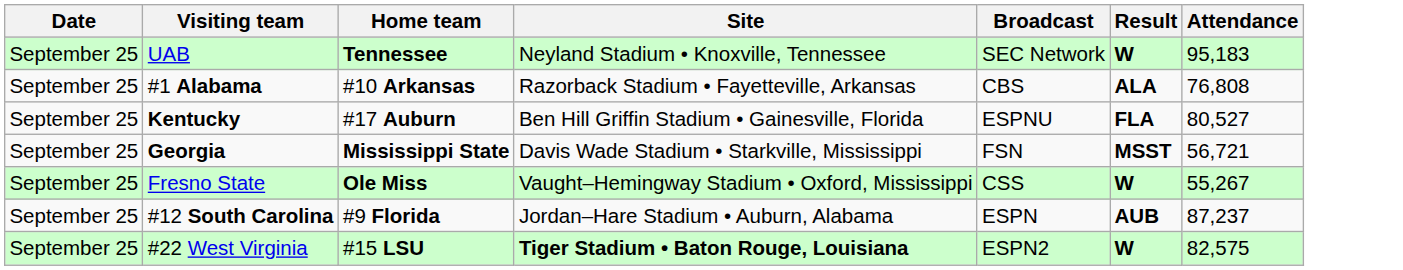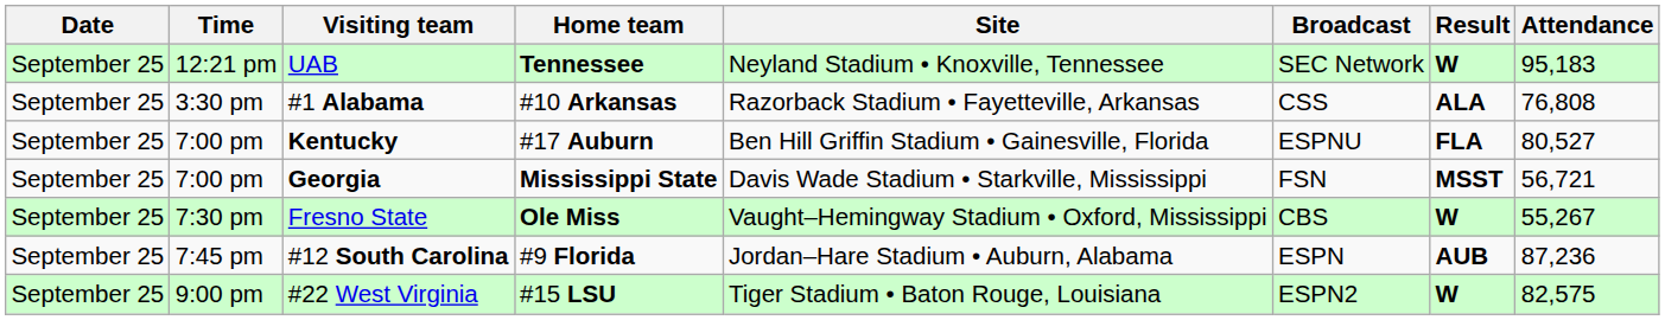+ column: Time | 12:21 pm | 3:30 pm | 7:00 pm | 7:00 pm | 7:30 pm | 7:45 pm | 9:00 pm
#1 Alabama | Broadcast: CBS -> CSS
Fresno State | Broadcast: CSS -> CBS
#12 South Carolina | Attendance: 87,237 -> 87,236
#22 West Virginia | Site: bold -> normal
